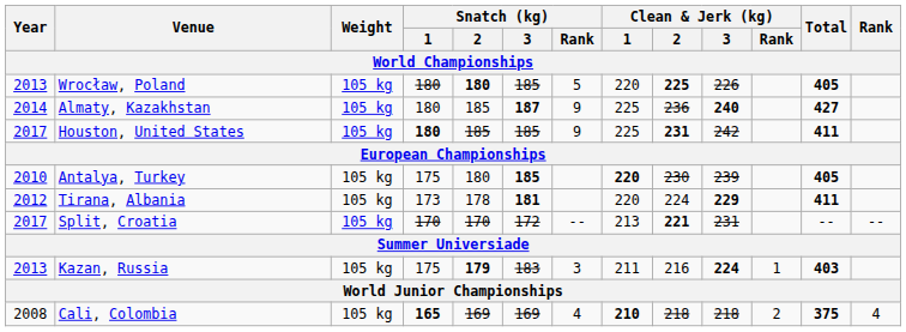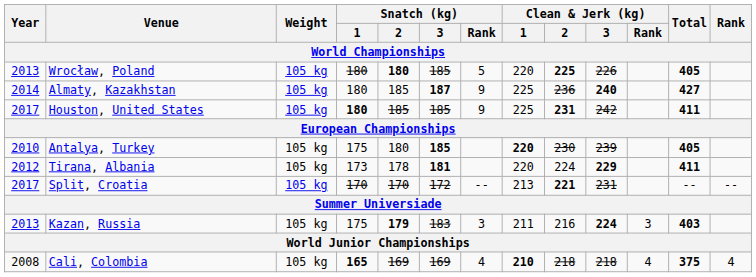Kazan, Russia | Clean & Jerk (kg) / Rank: 1 -> 3
Cali, Colombia | Clean & Jerk (kg) / Rank: 2 -> 4
